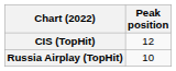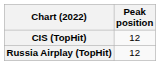Russia Airplay (TopHit) | Peak position: 10 -> 12
